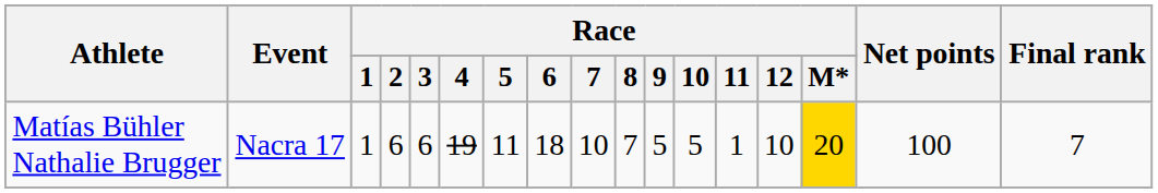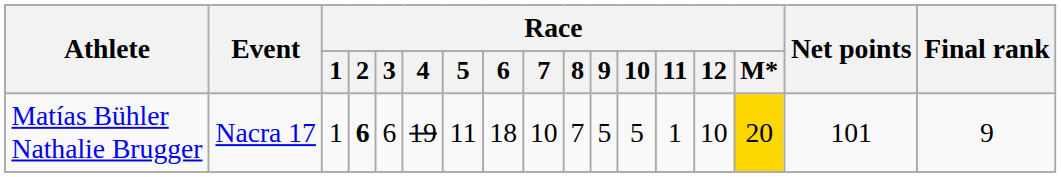Matías Bühler Nathalie Brugger | Race / 2: normal -> bold
Matías Bühler Nathalie Brugger | Net points: 100 -> 101
Matías Bühler Nathalie Brugger | Final rank: 7 -> 9
